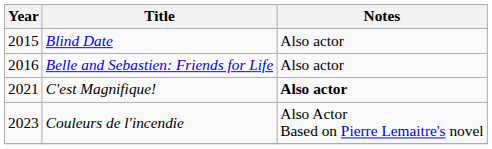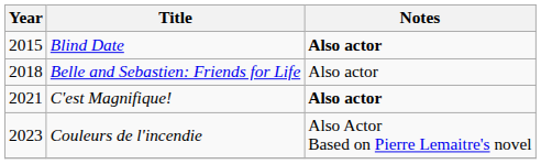Blind Date | Notes: normal -> bold
Belle and Sebastien: Friends for Life | Year: 2016 -> 2018
